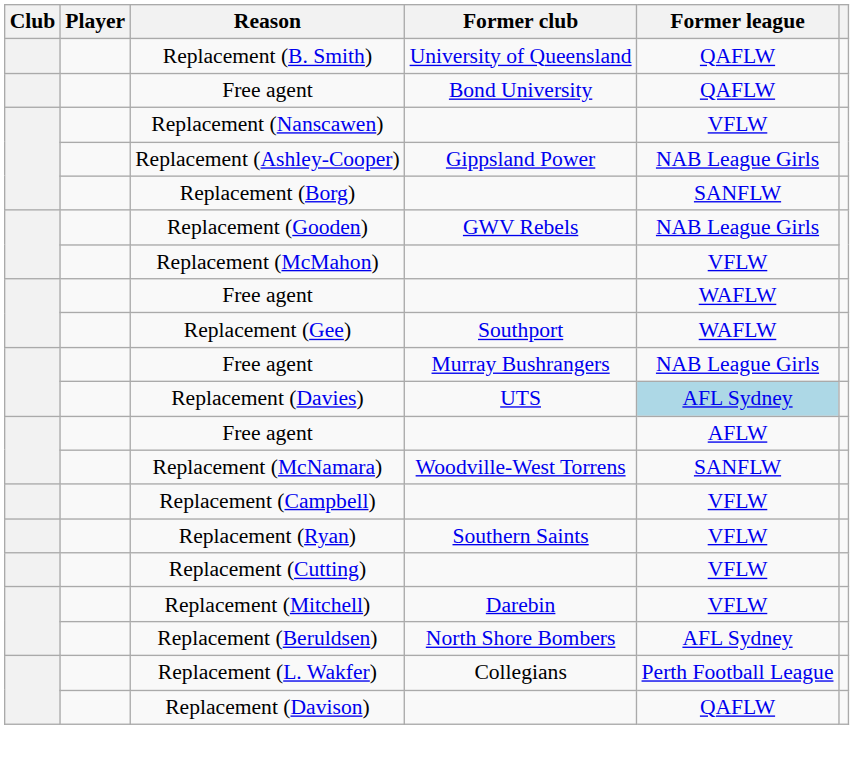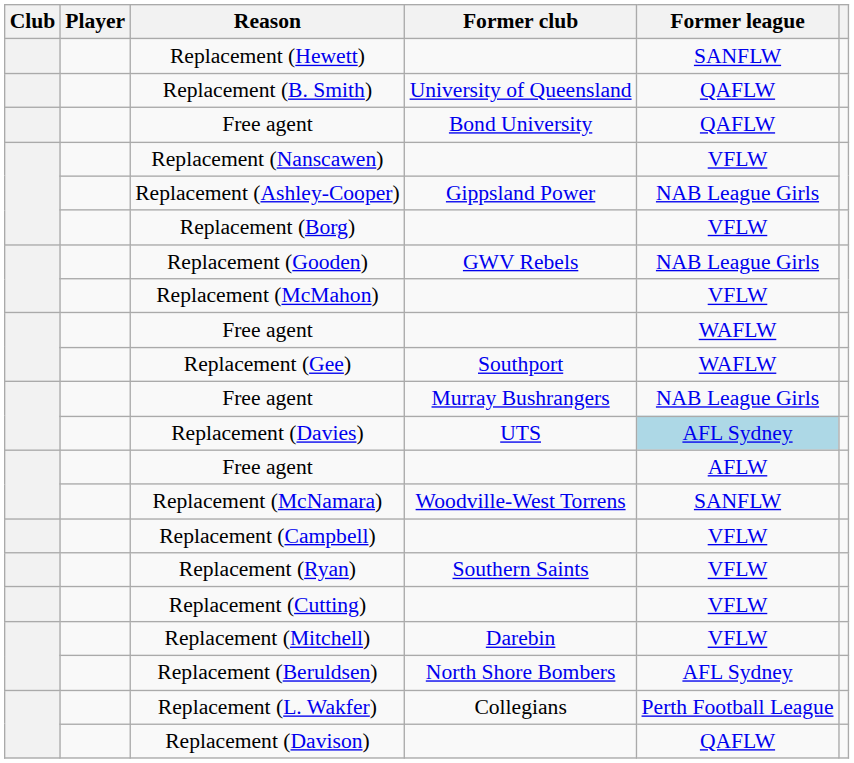+ row: Replacement (Hewett) | SANFLW
Replacement (Borg) | Former league: SANFLW -> VFLW
